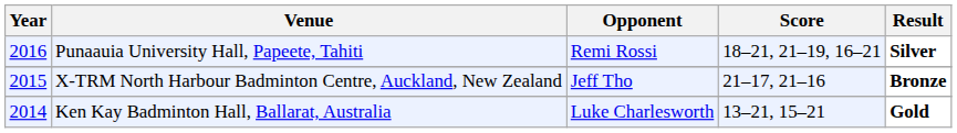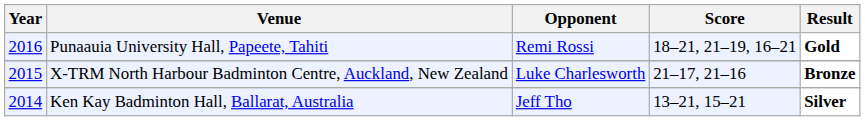Punaauia University Hall, Papeete, Tahiti | Result: Silver -> Gold
X-TRM North Harbour Badminton Centre, Auckland, New Zealand | Opponent: Jeff Tho -> Luke Charlesworth
Ken Kay Badminton Hall, Ballarat, Australia | Opponent: Luke Charlesworth -> Jeff Tho
Ken Kay Badminton Hall, Ballarat, Australia | Result: Gold -> Silver
